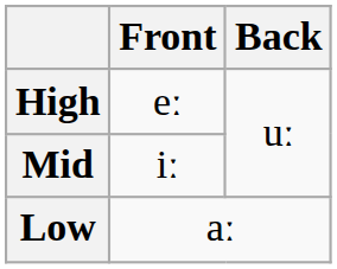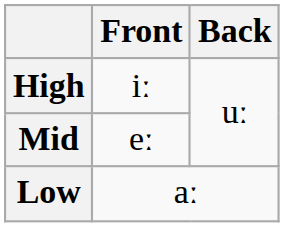High | Front: eː -> iː
Mid | Front: iː -> eː
